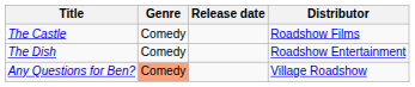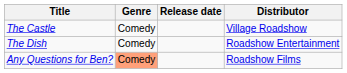The Castle | Distributor: Roadshow Films -> Village Roadshow
Any Questions for Ben? | Distributor: Village Roadshow -> Roadshow Films
